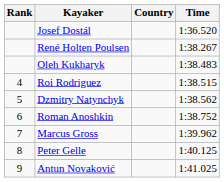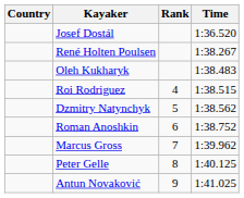columns swapped: Rank <-> Country
